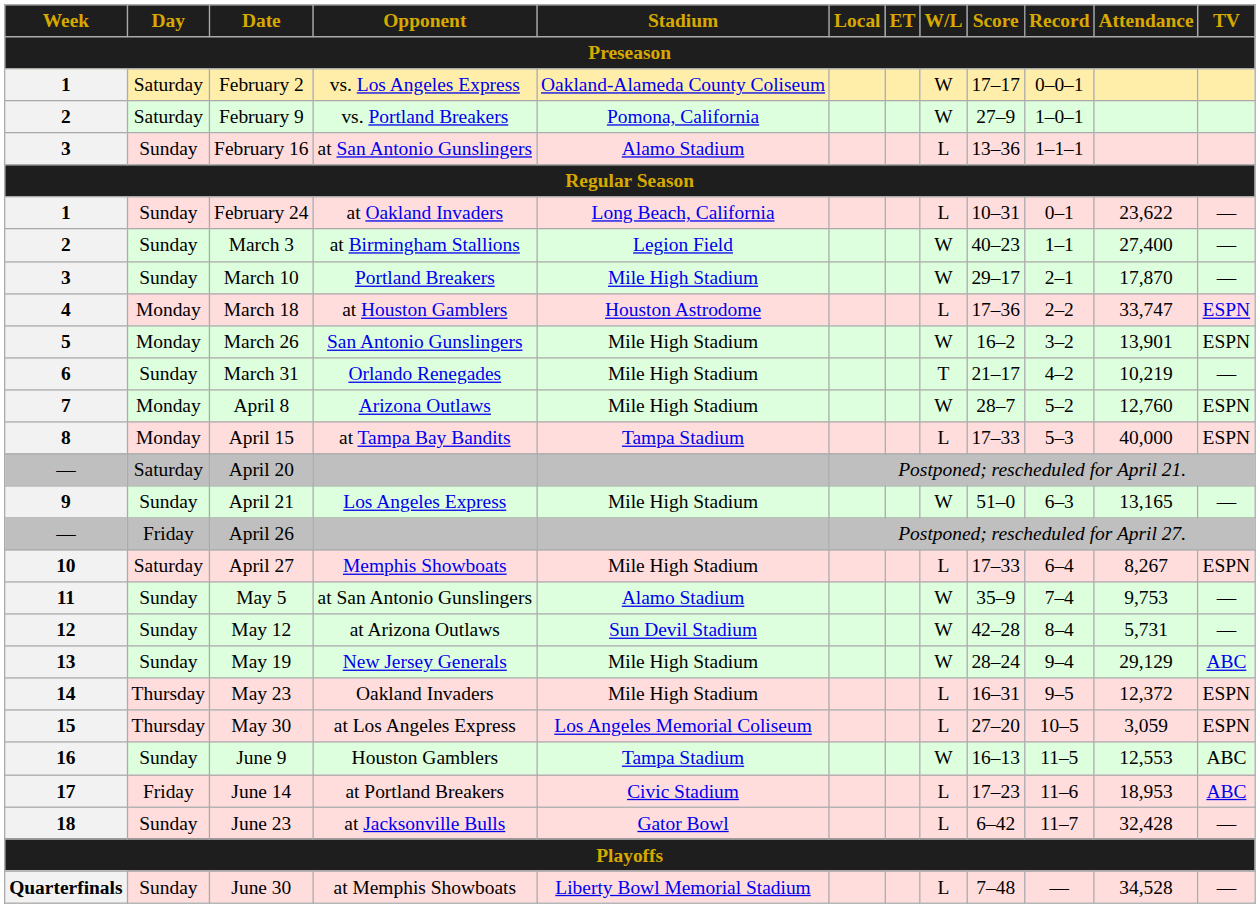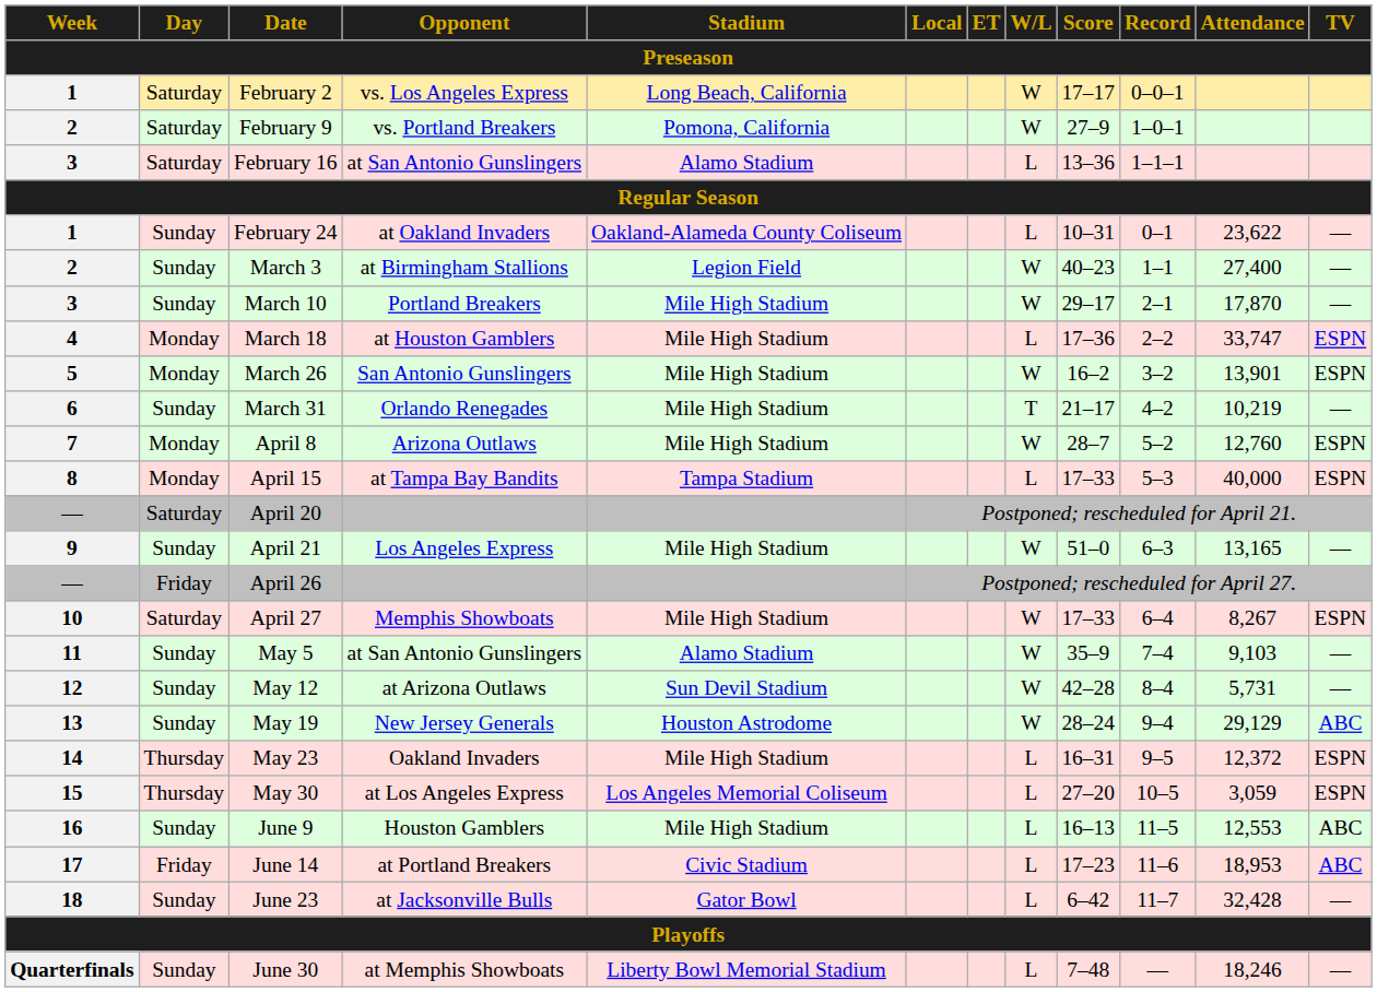February 2 | Stadium: Oakland-Alameda County Coliseum -> Long Beach, California
February 16 | Day: Sunday -> Saturday
February 24 | Stadium: Long Beach, California -> Oakland-Alameda County Coliseum
March 18 | Stadium: Houston Astrodome -> Mile High Stadium
April 27 | W/L: L -> W
May 5 | Attendance: 9,753 -> 9,103
May 19 | Stadium: Mile High Stadium -> Houston Astrodome
June 9 | Stadium: Tampa Stadium -> Mile High Stadium
June 9 | W/L: W -> L
June 30 | Attendance: 34,528 -> 18,246
